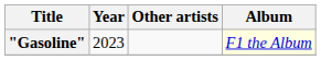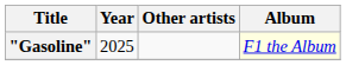"Gasoline" | Year: 2023 -> 2025
